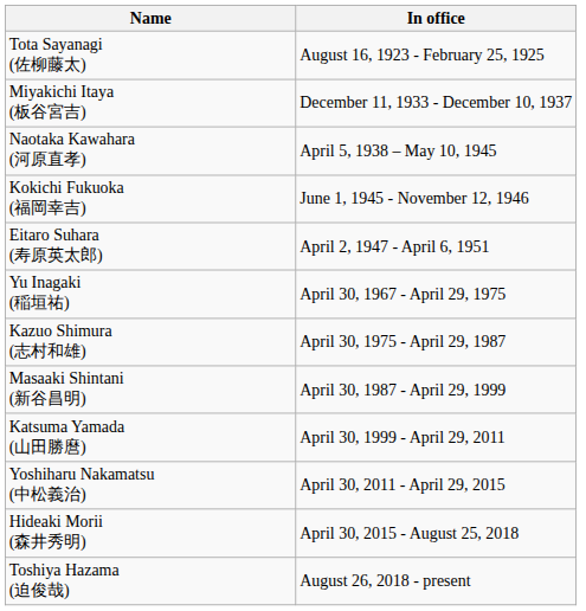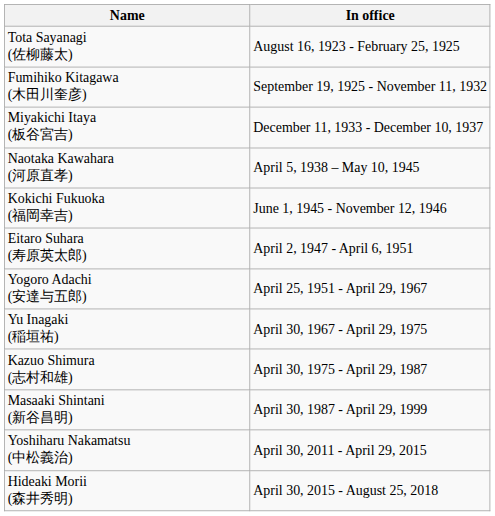+ row: Fumihiko Kitagawa (木田川奎彦) | September 19, 1925 - November 11, 1932
+ row: Yogoro Adachi (安達与五郎) | April 25, 1951 - April 29, 1967
- row: Katsuma Yamada (山田勝麿) | April 30, 1999 - April 29, 2011
- row: Toshiya Hazama (迫俊哉) | August 26, 2018 - present
